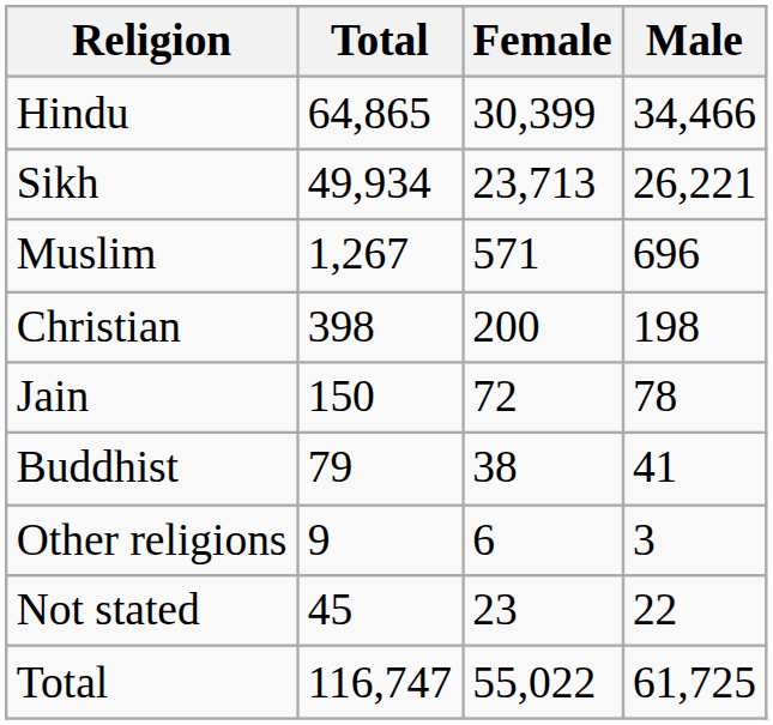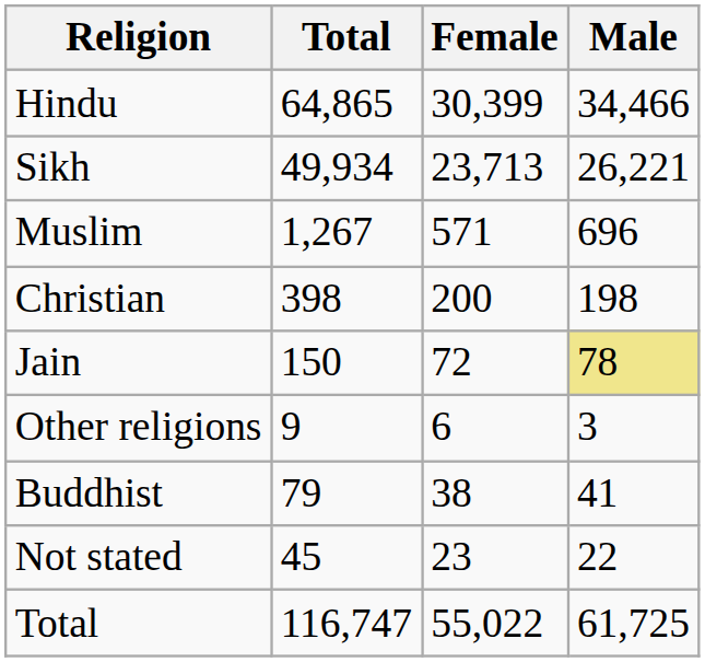Jain | Male: no background -> khaki background
rows swapped: Buddhist <-> Other religions
